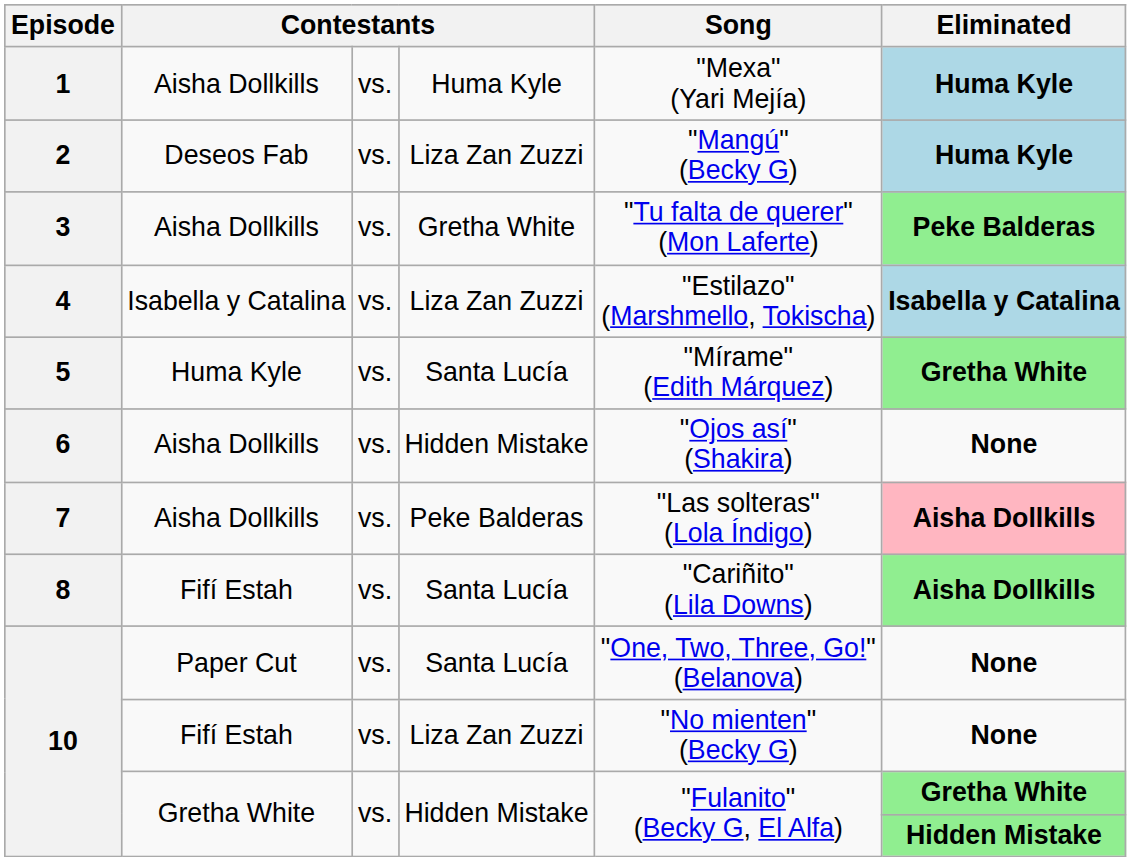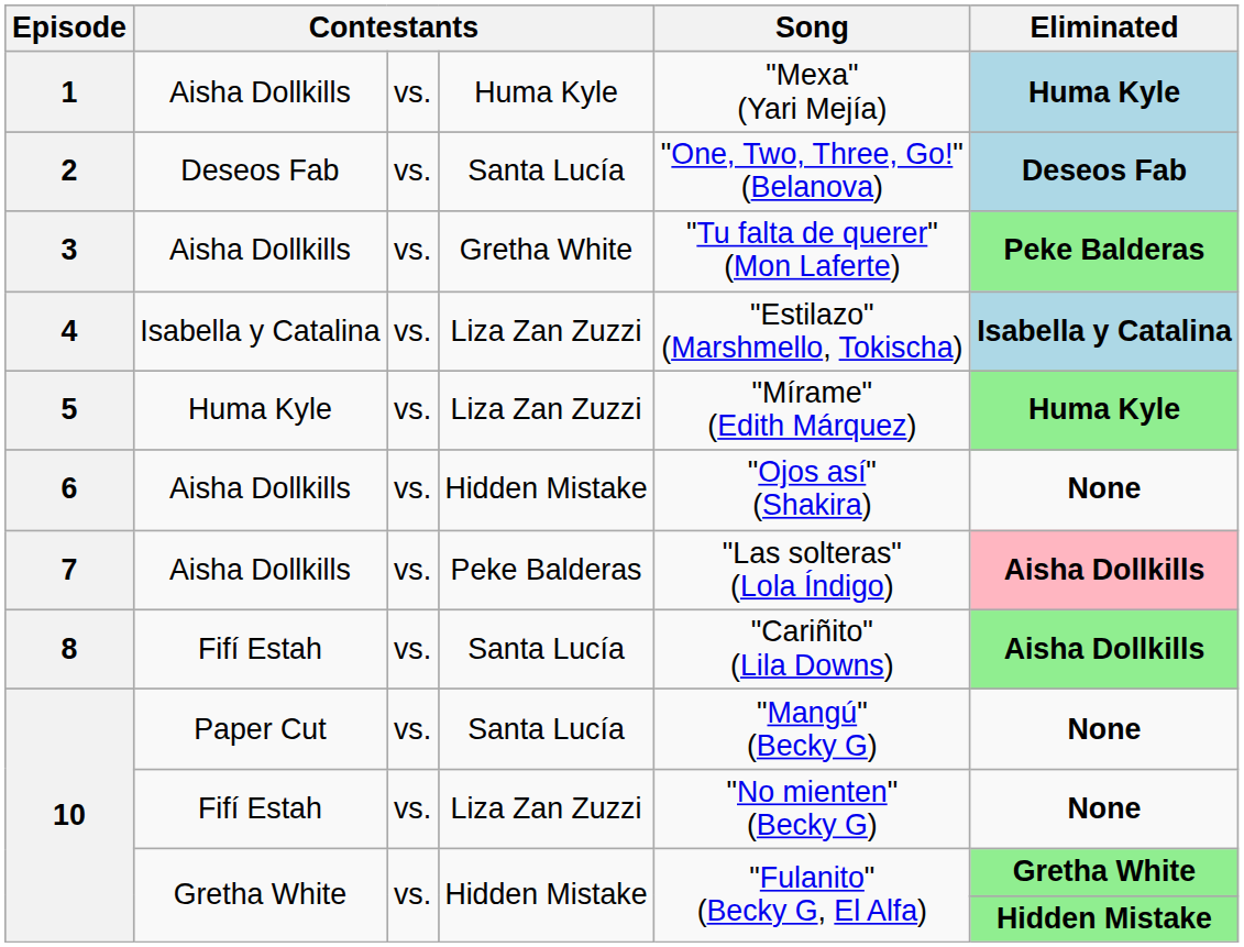2 | column 4: Liza Zan Zuzzi -> Santa Lucía
2 | Song: "Mangú" (Becky G) -> "One, Two, Three, Go!" (Belanova)
2 | Eliminated: Huma Kyle -> Deseos Fab
5 | column 4: Santa Lucía -> Liza Zan Zuzzi
5 | Eliminated: Gretha White -> Huma Kyle
10 / Paper Cut | Song: "One, Two, Three, Go!" (Belanova) -> "Mangú" (Becky G)
